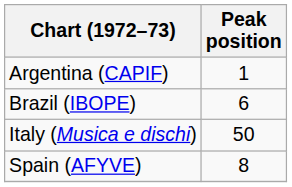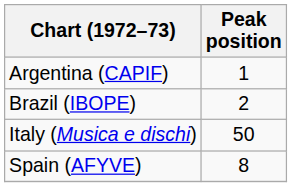Brazil (IBOPE) | Peak position: 6 -> 2
